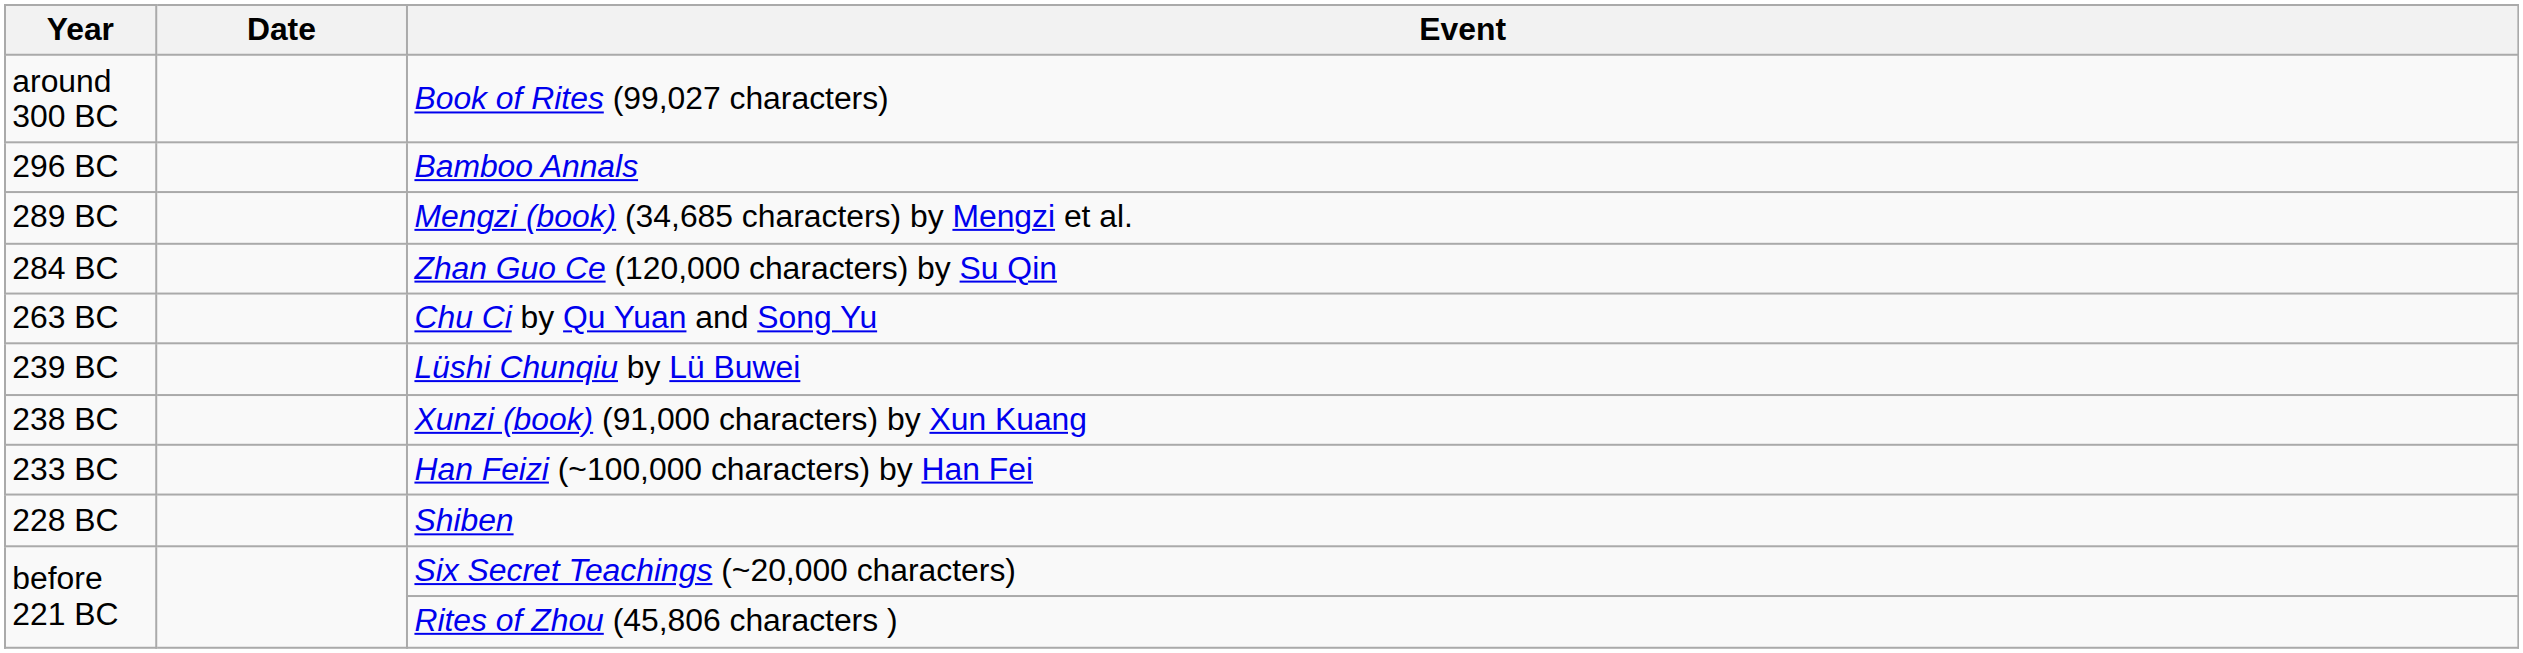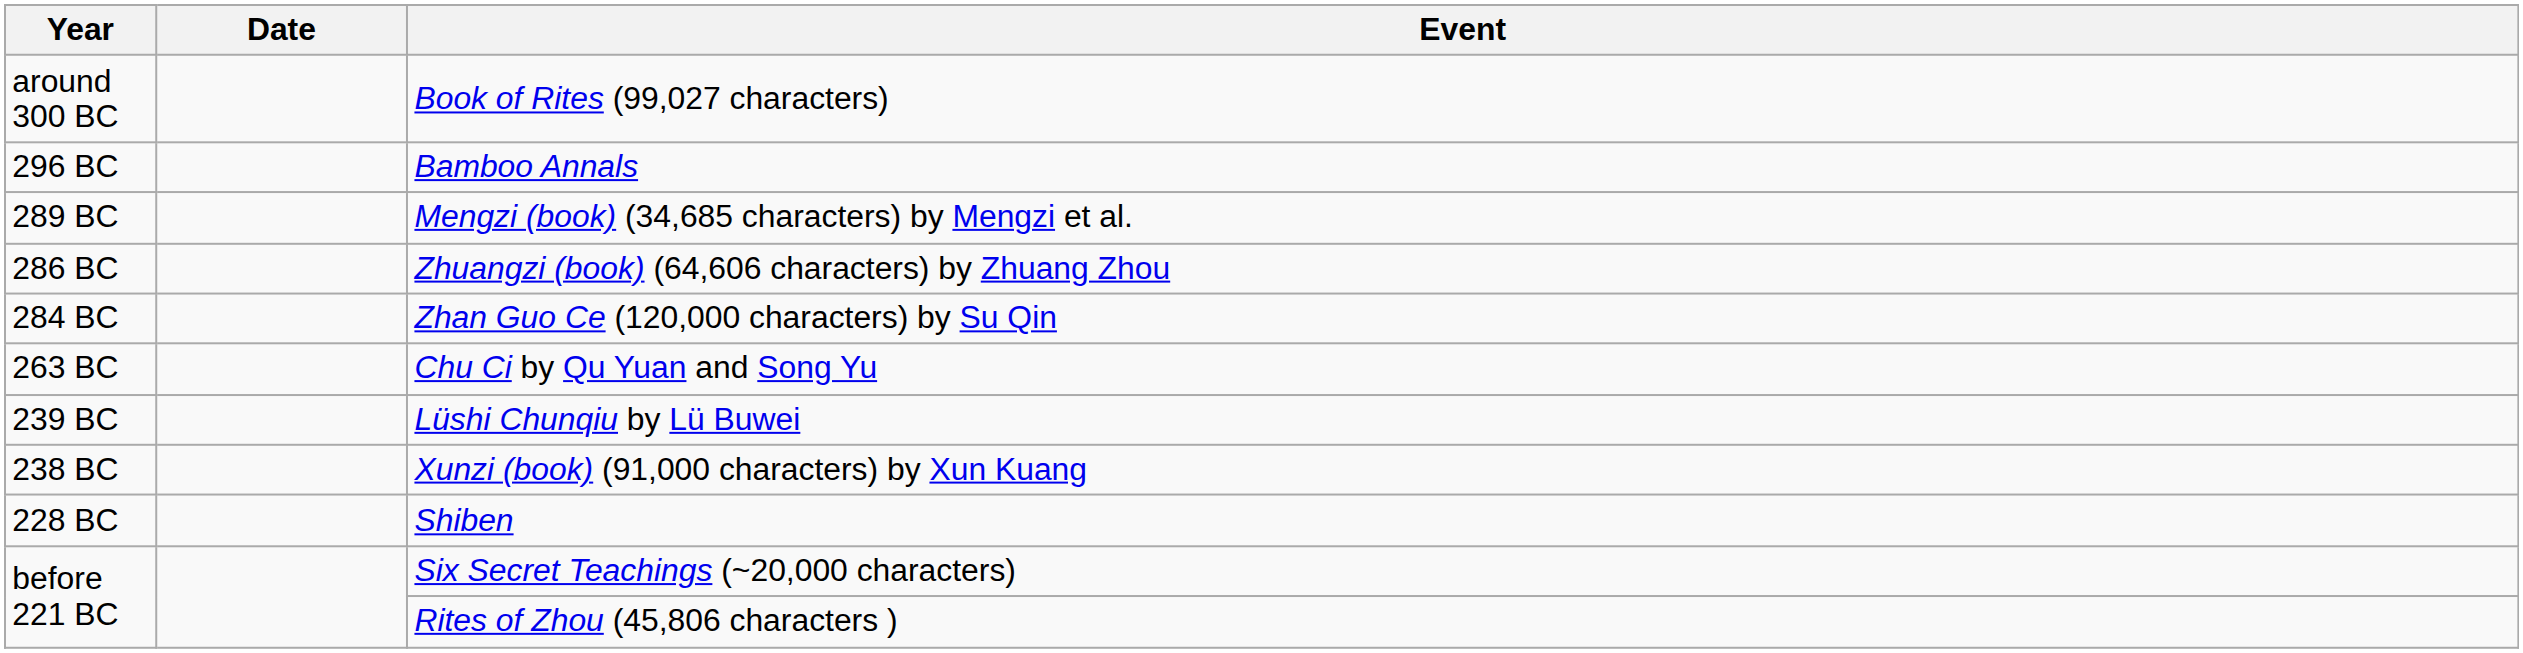+ row: 286 BC | Zhuangzi (book) (64,606 characters) by Zhuang Zhou
- row: 233 BC | Han Feizi (~100,000 characters) by Han Fei
